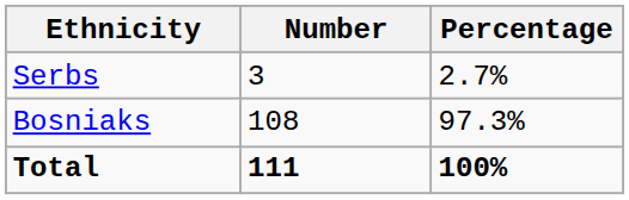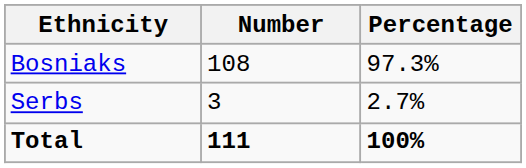rows swapped: Bosniaks <-> Serbs
